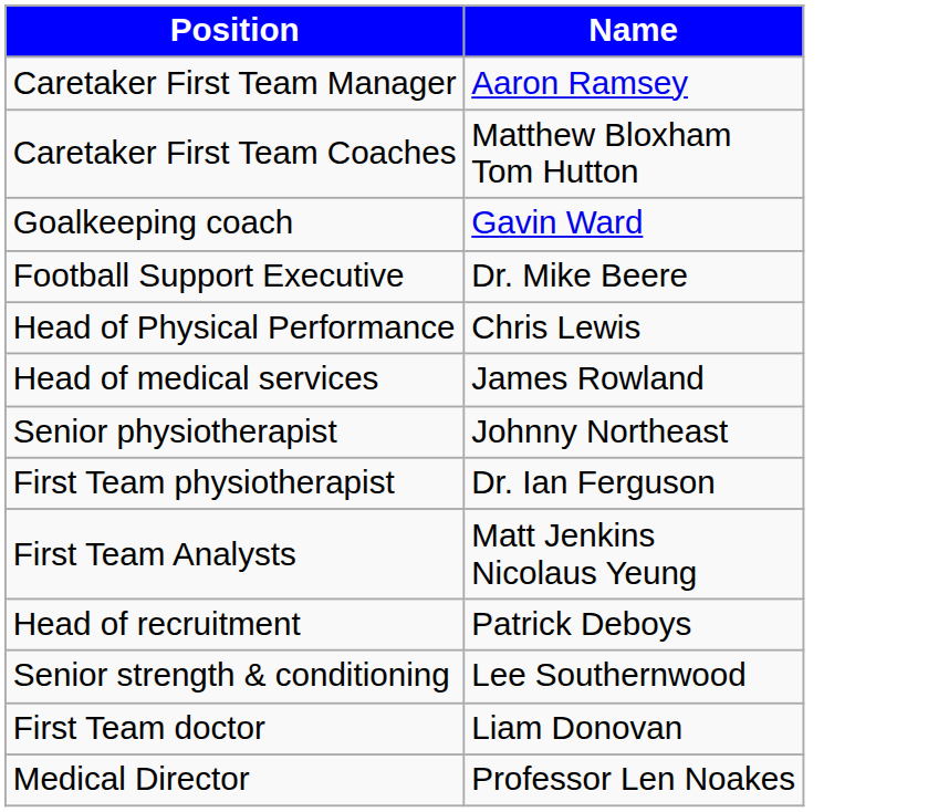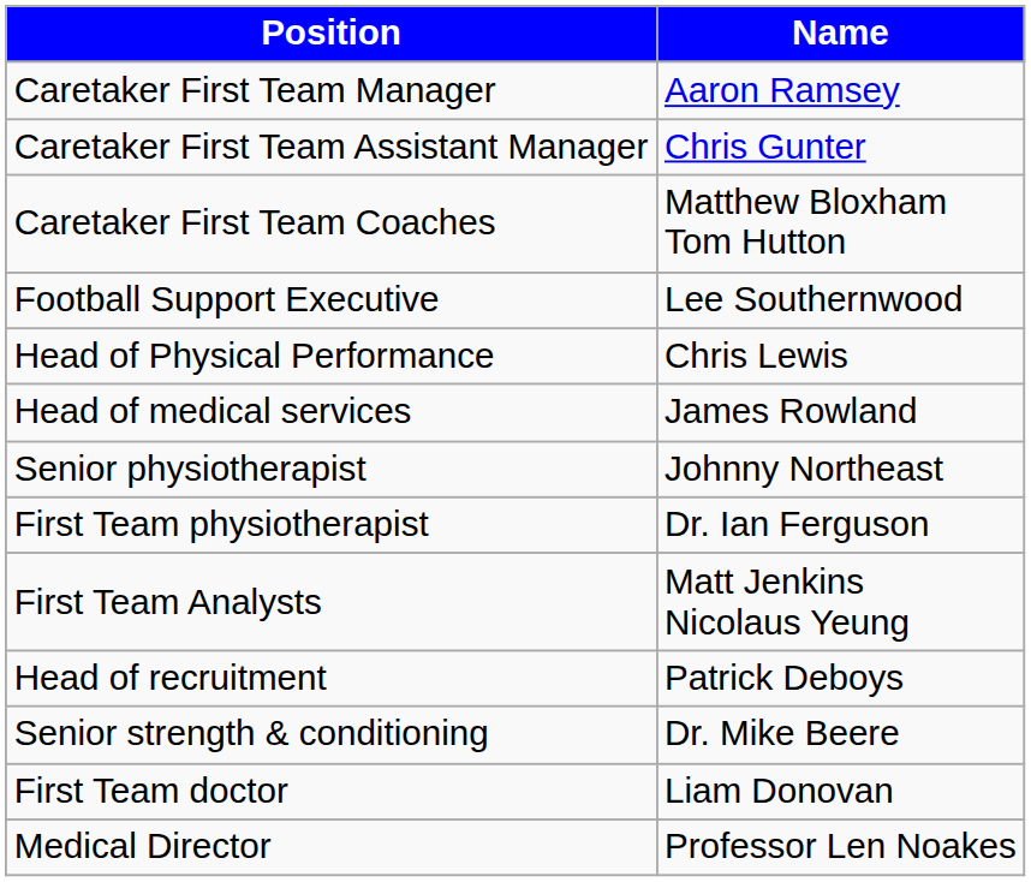+ row: Caretaker First Team Assistant Manager | Chris Gunter
- row: Goalkeeping coach | Gavin Ward
Football Support Executive | Name: Dr. Mike Beere -> Lee Southernwood
Senior strength & conditioning | Name: Lee Southernwood -> Dr. Mike Beere
